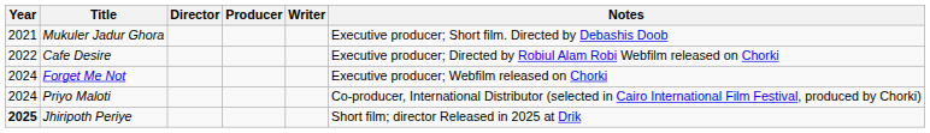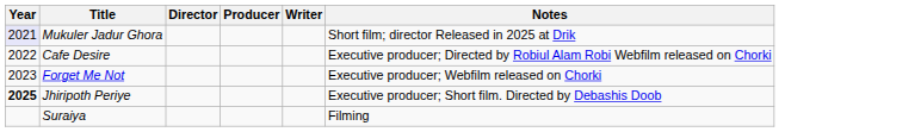Mukuler Jadur Ghora | Year: no background -> lavender background
Mukuler Jadur Ghora | Notes: Executive producer; Short film. Directed by Debashis Doob -> Short film; director Released in 2025 at Drik
Forget Me Not | Year: 2024 -> 2023
- row: 2024 | Priyo Maloti | Co-producer, International Distributor (selected in Cairo International Film Festival, produced by Chorki)
Jhiripoth Periye | Notes: Short film; director Released in 2025 at Drik -> Executive producer; Short film. Directed by Debashis Doob
+ row: Suraiya | Filming
